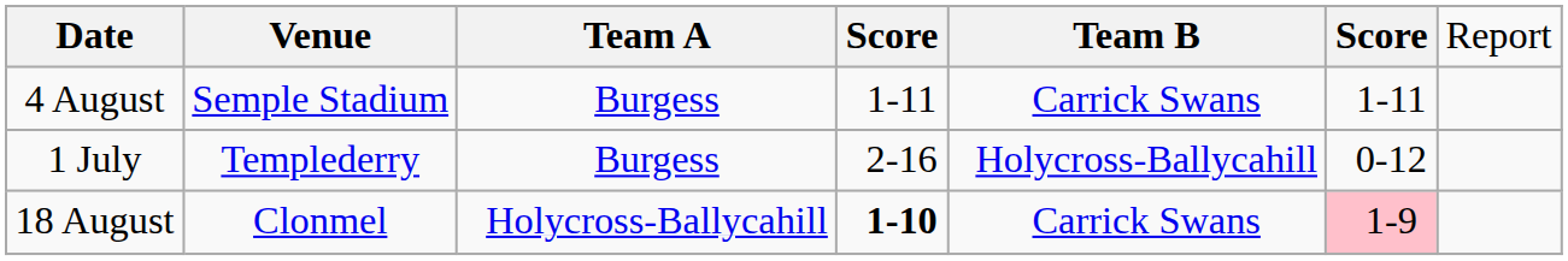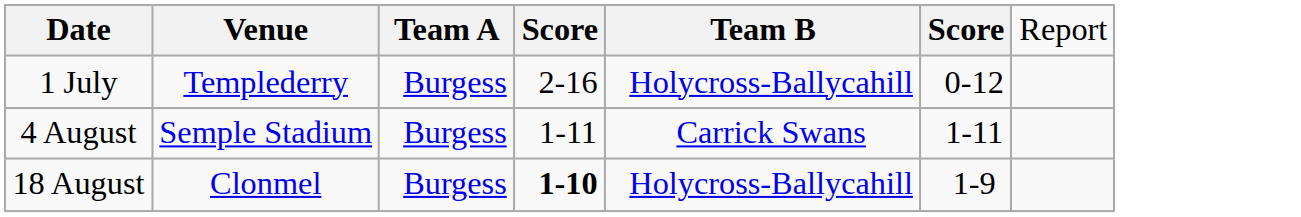rows swapped: 1 July <-> 4 August
18 August | column 3: Holycross-Ballycahill -> Burgess
18 August | column 5: Carrick Swans -> Holycross-Ballycahill
18 August | column 6: pink background -> no background
